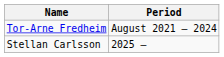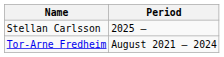rows swapped: Tor-Arne Fredheim <-> Stellan Carlsson
